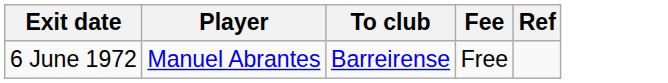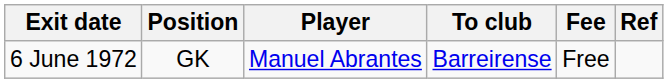+ column: Position | GK
